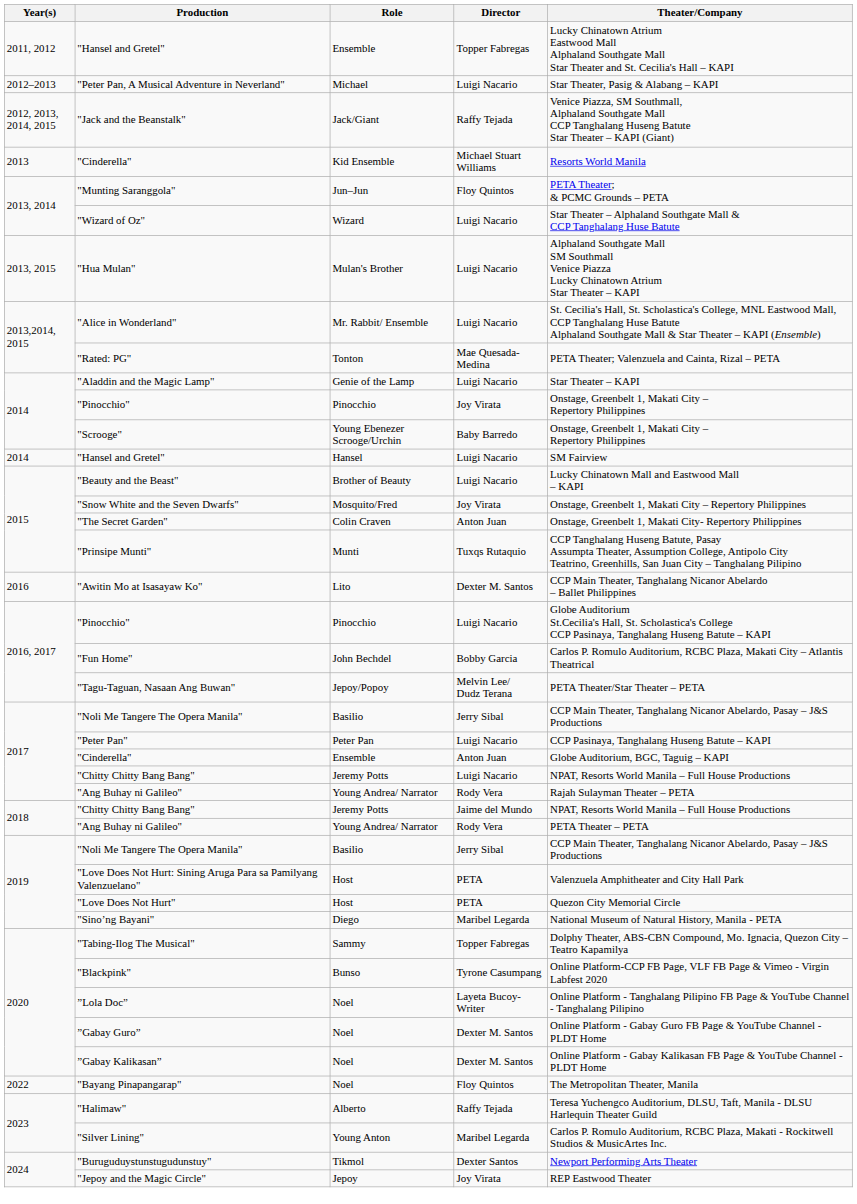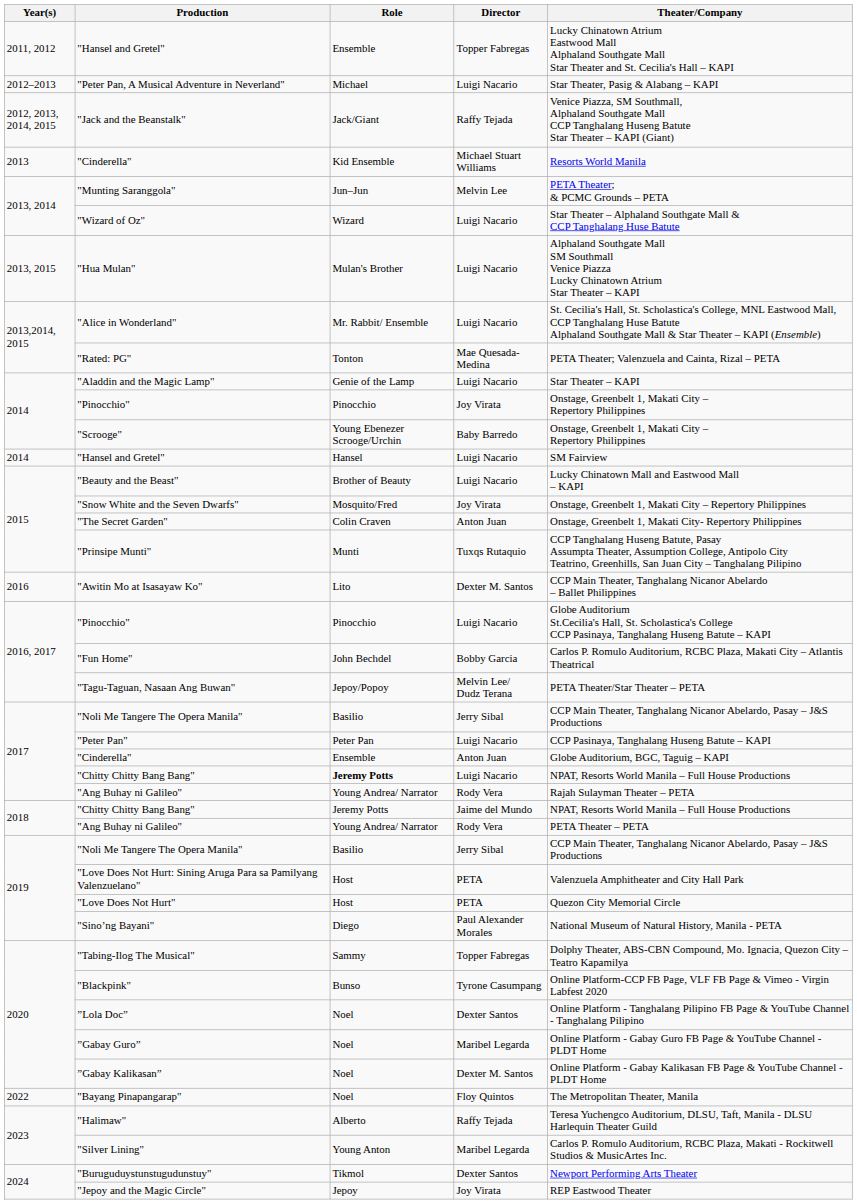"Munting Saranggola" | Director: Floy Quintos -> Melvin Lee
2017 / "Chitty Chitty Bang Bang" | Role: normal -> bold
"Sino’ng Bayani" | Director: Maribel Legarda -> Paul Alexander Morales
”Lola Doc” | Director: Layeta Bucoy-Writer -> Dexter Santos
”Gabay Guro” | Director: Dexter M. Santos -> Maribel Legarda
